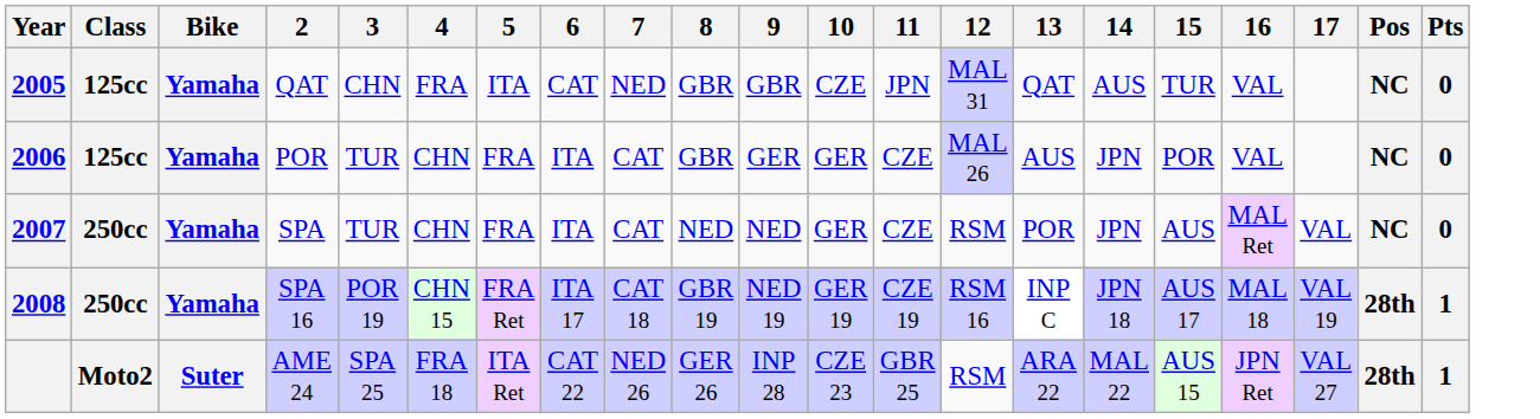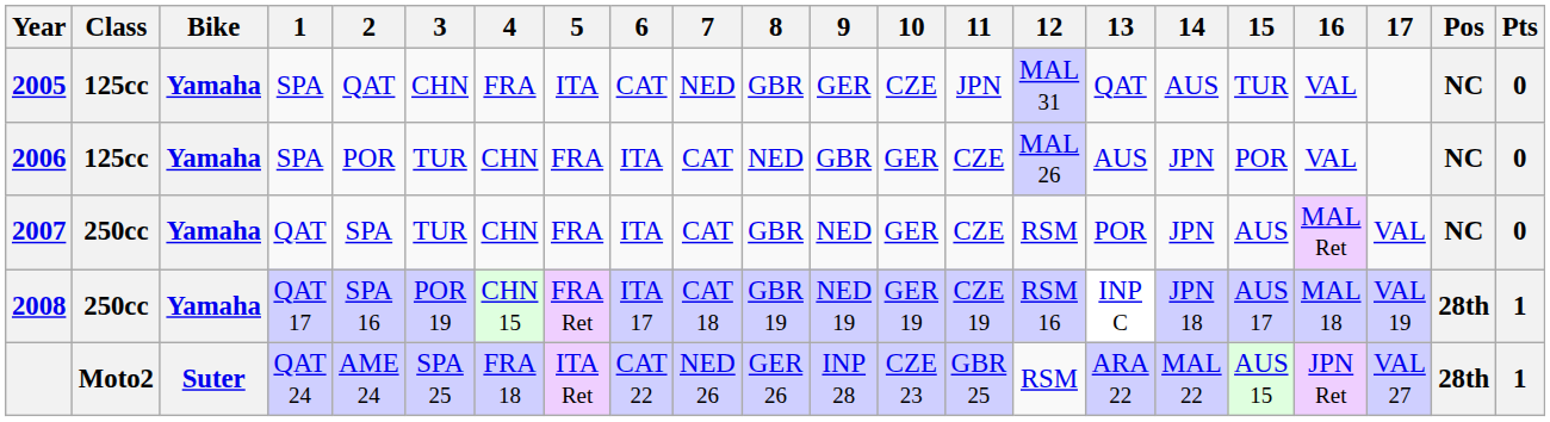+ column: 1 | SPA | SPA | QAT | QAT 17 | QAT 24
2005 | 9: GBR -> GER
2006 | 8: GBR -> NED
2006 | 9: GER -> GBR
2007 | 8: NED -> GBR
